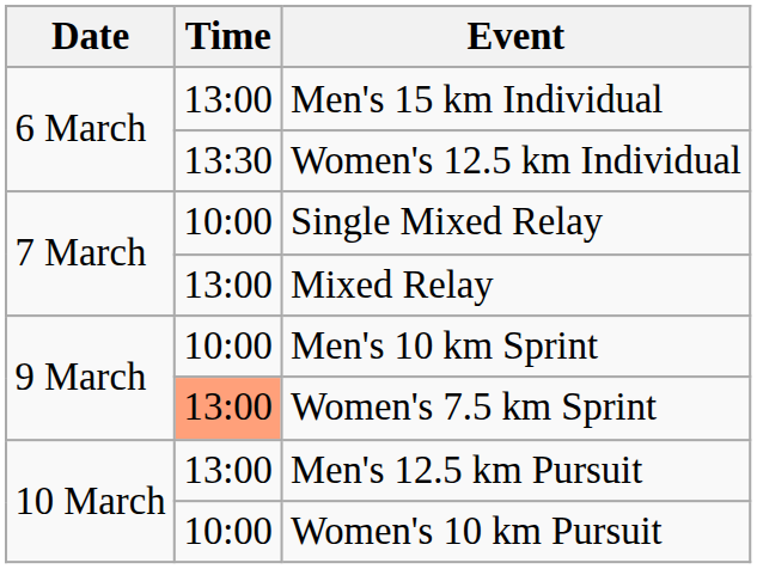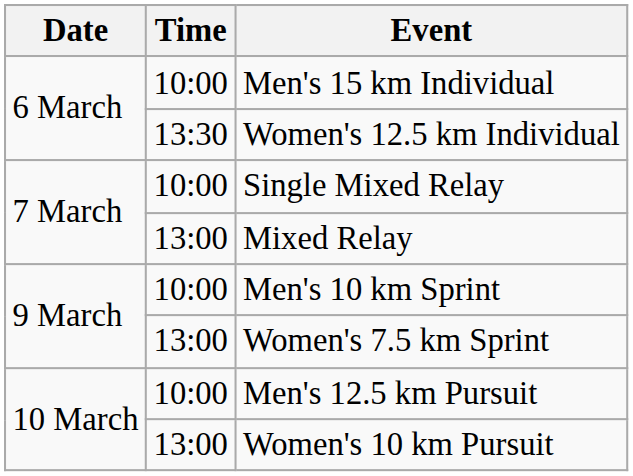Men's 15 km Individual | Time: 13:00 -> 10:00
Women's 7.5 km Sprint | Time: lightsalmon background -> no background
Men's 12.5 km Pursuit | Time: 13:00 -> 10:00
Women's 10 km Pursuit | Time: 10:00 -> 13:00
